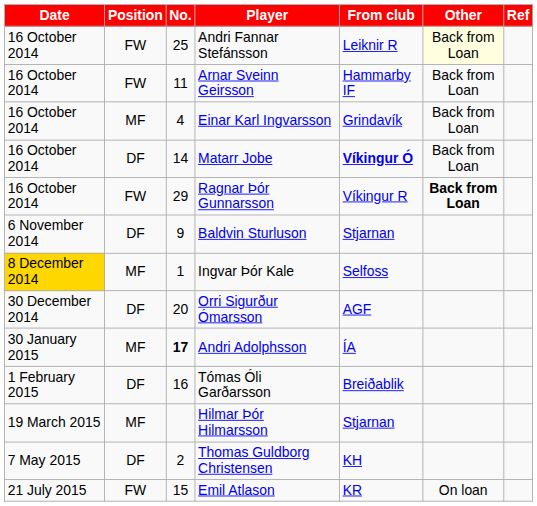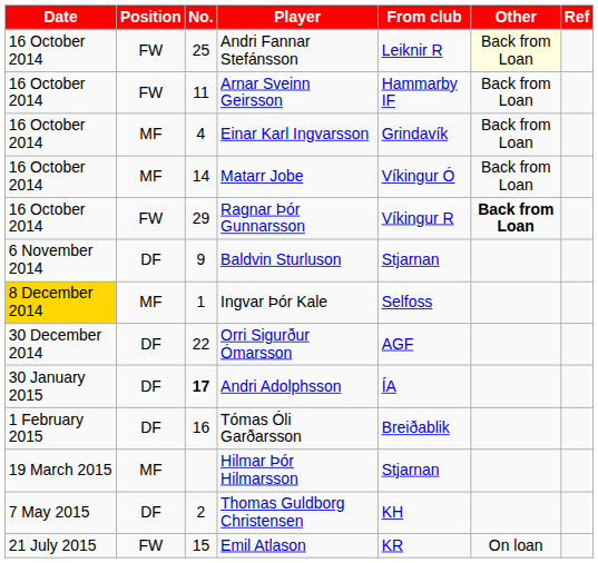Matarr Jobe | Position: DF -> MF
Matarr Jobe | From club: bold -> normal
Orri Sigurður Ómarsson | No.: 20 -> 22
Andri Adolphsson | Position: MF -> DF
